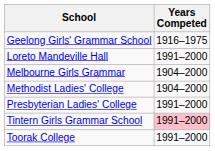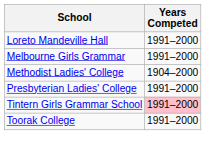- row: Geelong Girls' Grammar School | 1916–1975
Melbourne Girls Grammar | Years Competed: 1904–2000 -> 1991–2000
